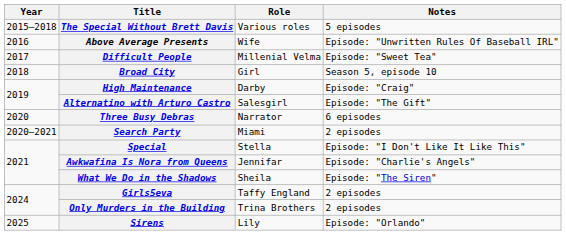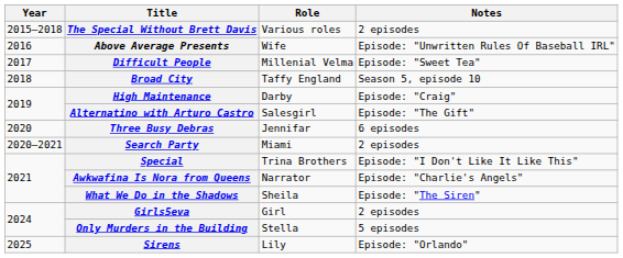The Special Without Brett Davis | Notes: 5 episodes -> 2 episodes
Broad City | Role: Girl -> Taffy England
Three Busy Debras | Role: Narrator -> Jennifar
Special | Role: Stella -> Trina Brothers
Awkwafina Is Nora from Queens | Role: Jennifar -> Narrator
Girls5eva | Role: Taffy England -> Girl
Only Murders in the Building | Role: Trina Brothers -> Stella
Only Murders in the Building | Notes: 2 episodes -> 5 episodes
